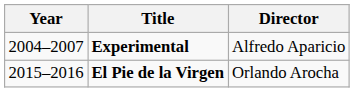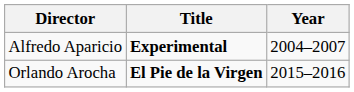columns swapped: Year <-> Director
